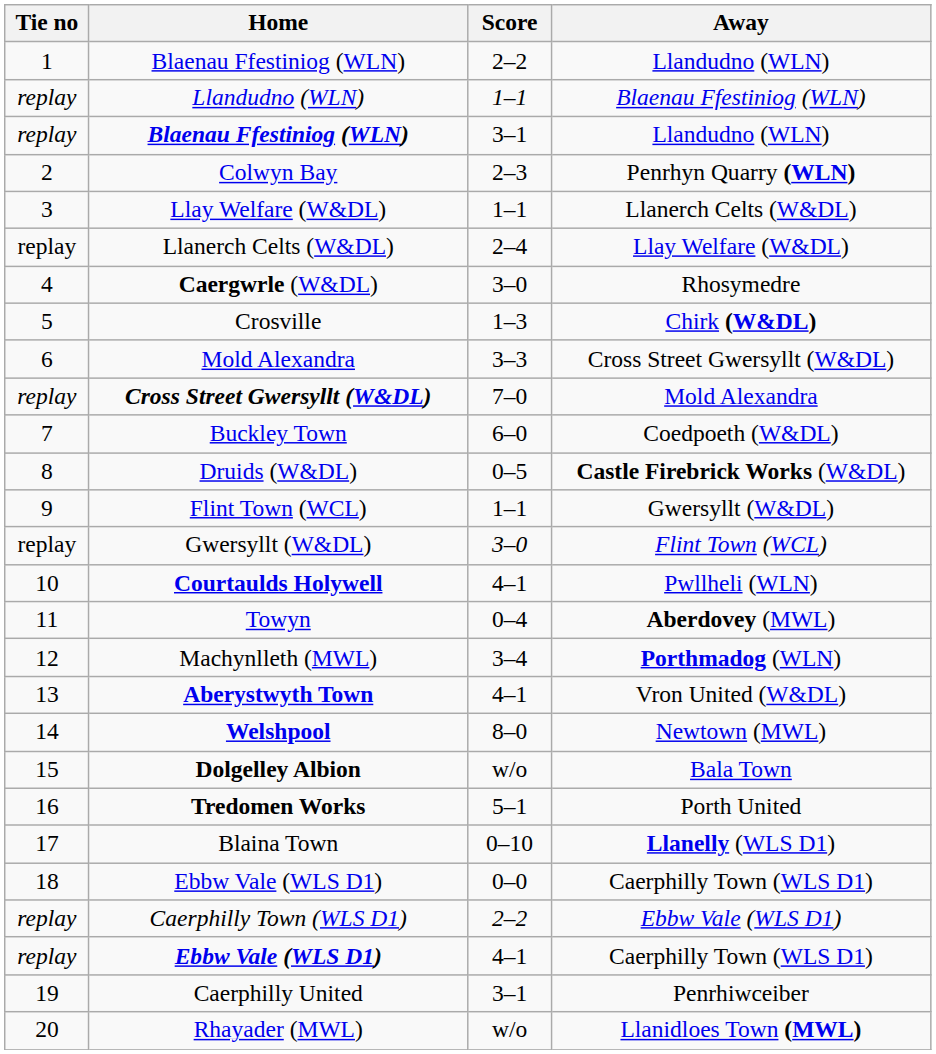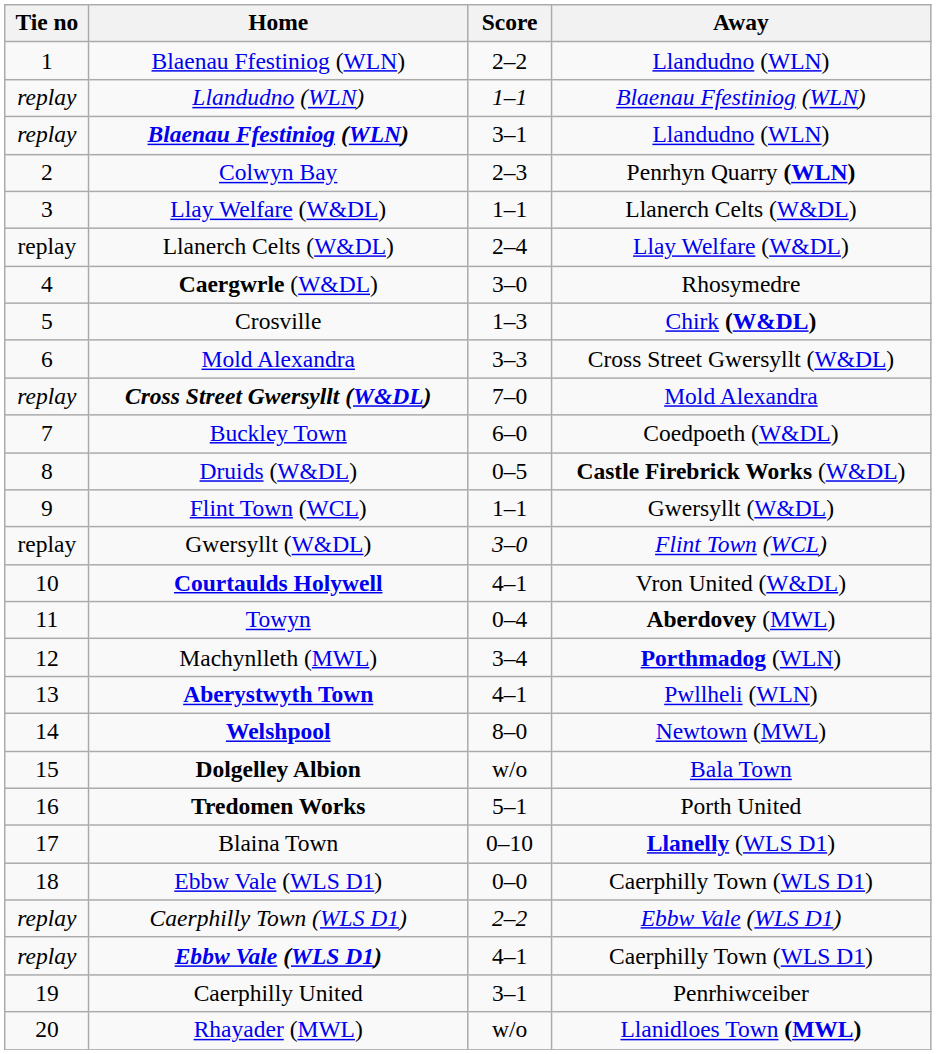Courtaulds Holywell | Away: Pwllheli (WLN) -> Vron United (W&DL)
Aberystwyth Town | Away: Vron United (W&DL) -> Pwllheli (WLN)
